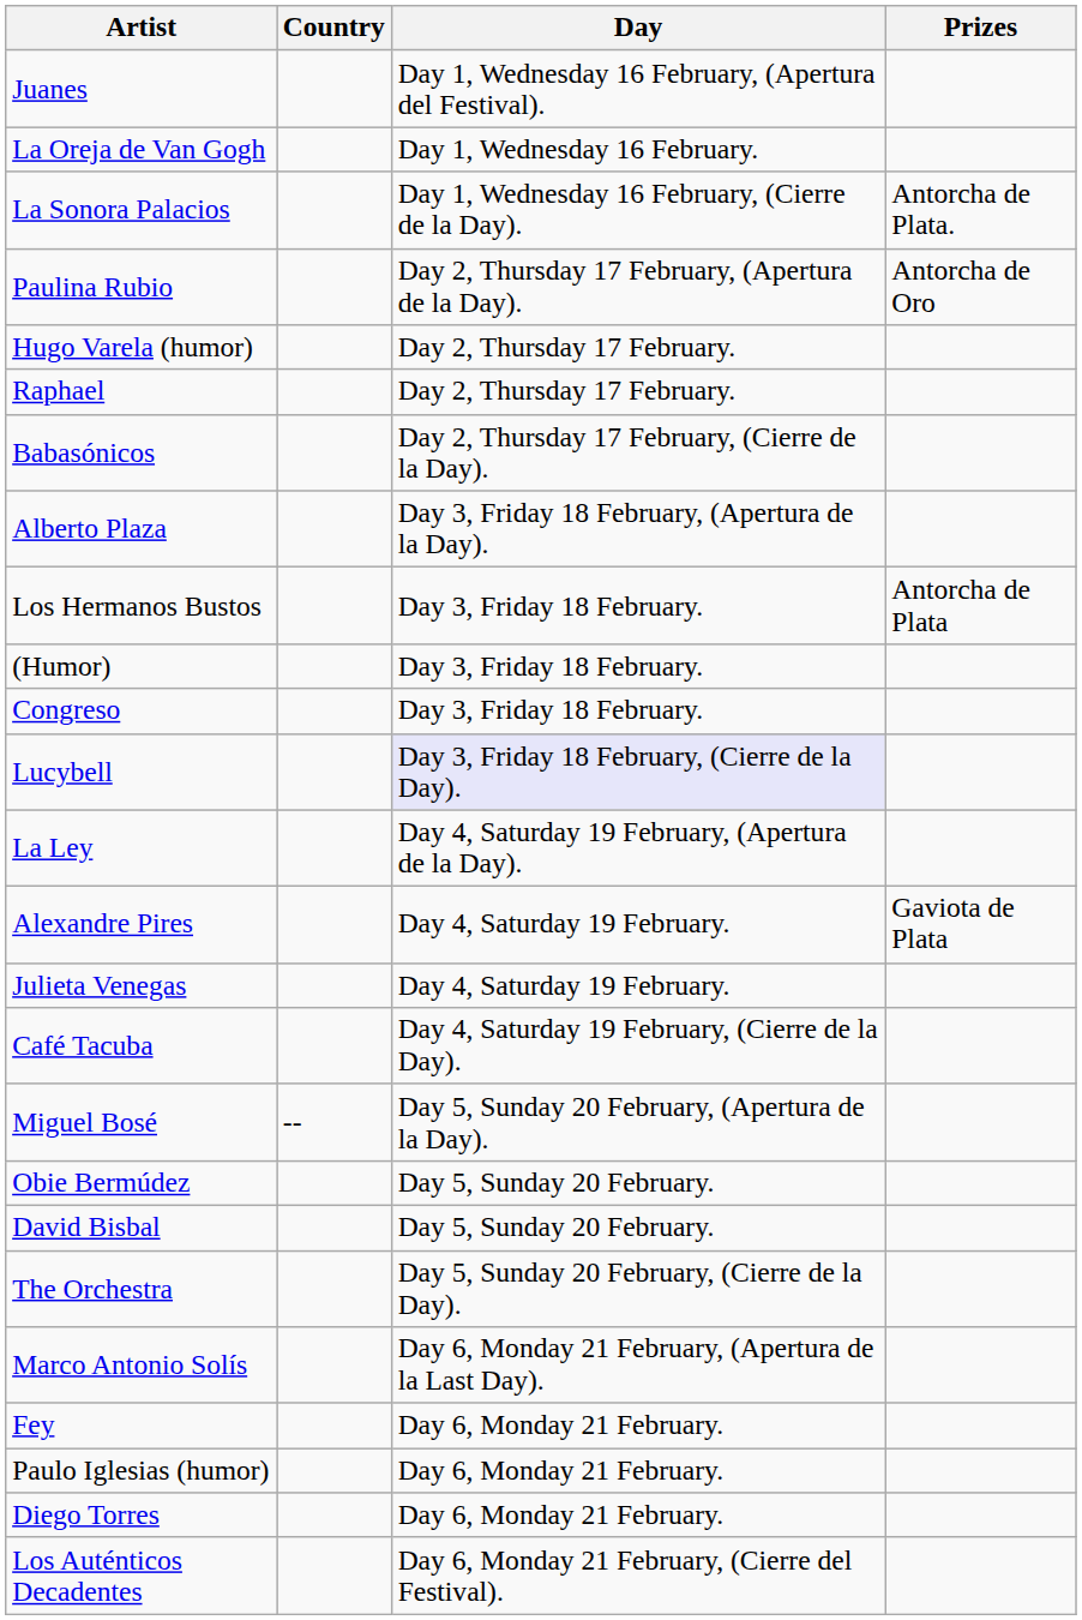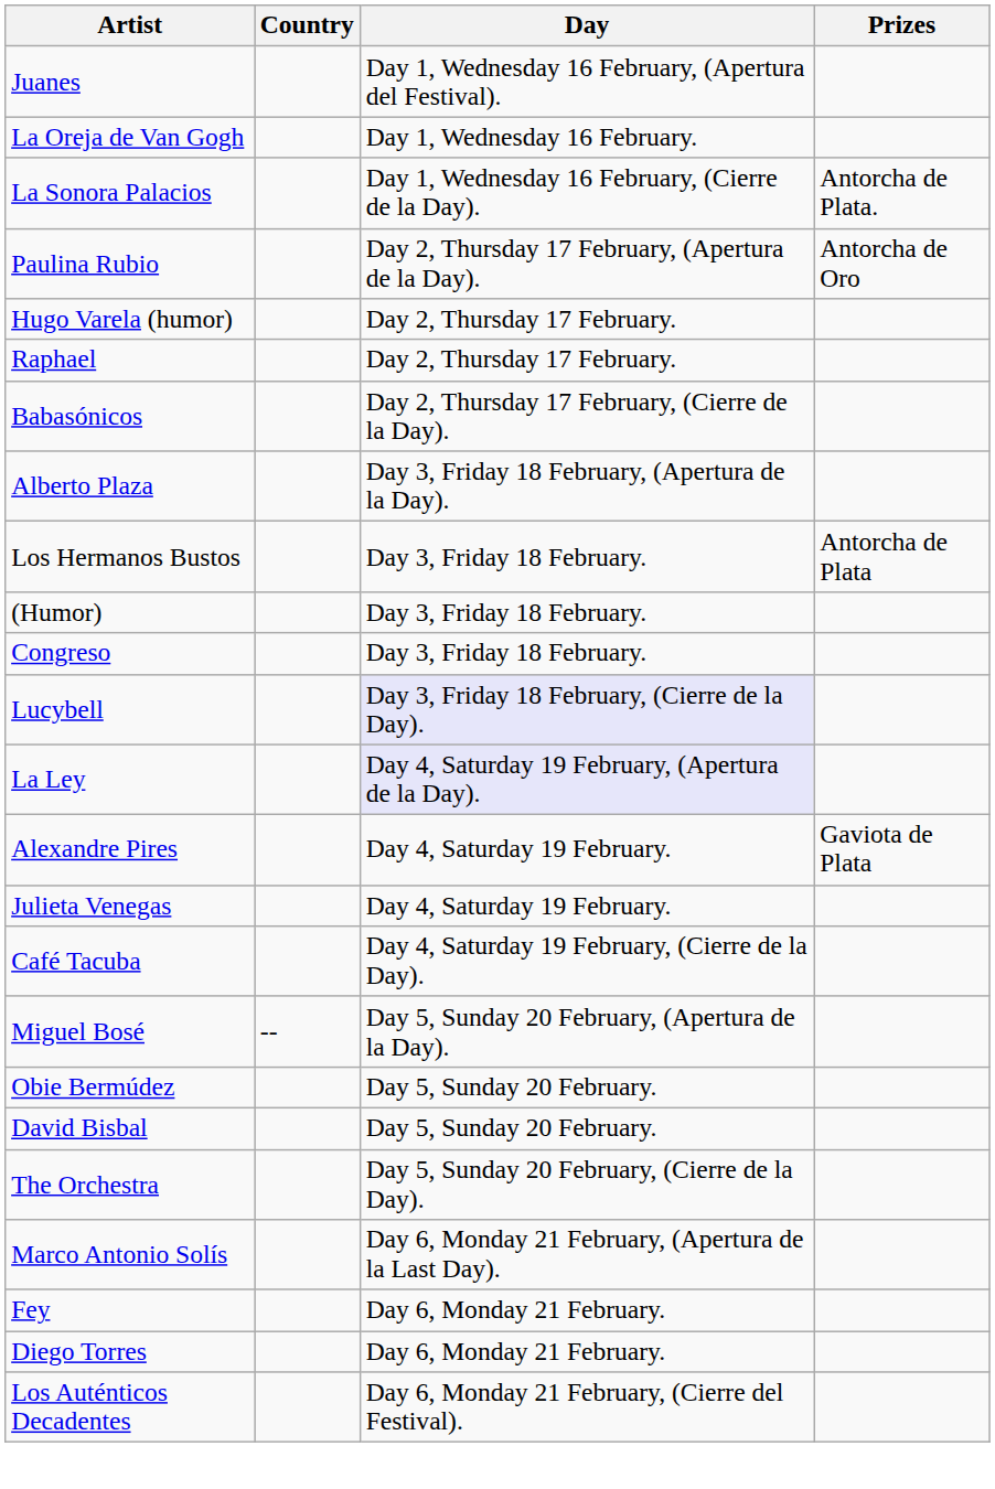La Ley | Day: no background -> lavender background
- row: Paulo Iglesias (humor) | Day 6, Monday 21 February.
